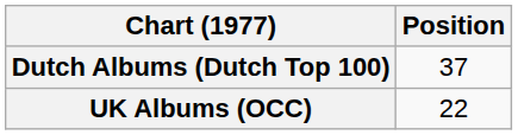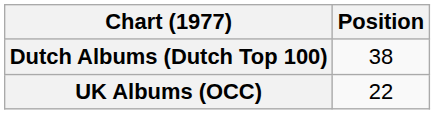Dutch Albums (Dutch Top 100) | Position: 37 -> 38
